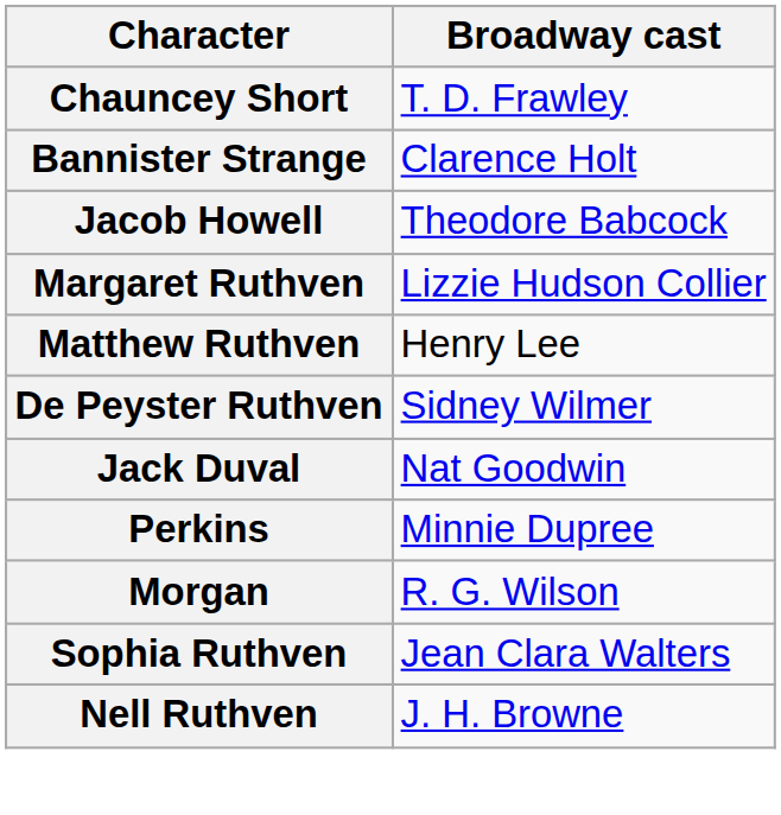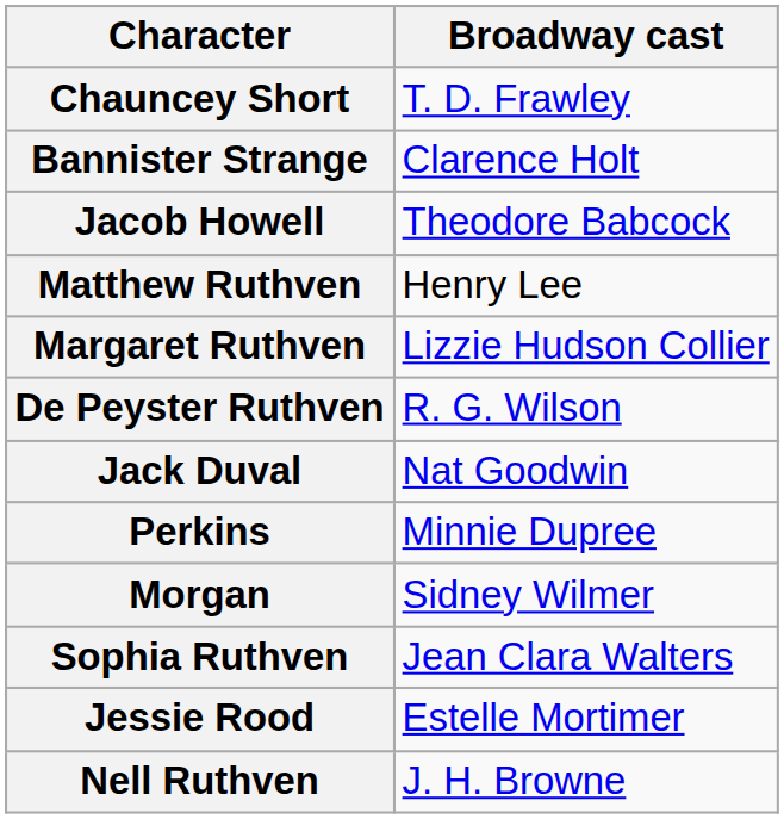rows swapped: Matthew Ruthven <-> Margaret Ruthven
De Peyster Ruthven | Broadway cast: Sidney Wilmer -> R. G. Wilson
Morgan | Broadway cast: R. G. Wilson -> Sidney Wilmer
+ row: Jessie Rood | Estelle Mortimer
